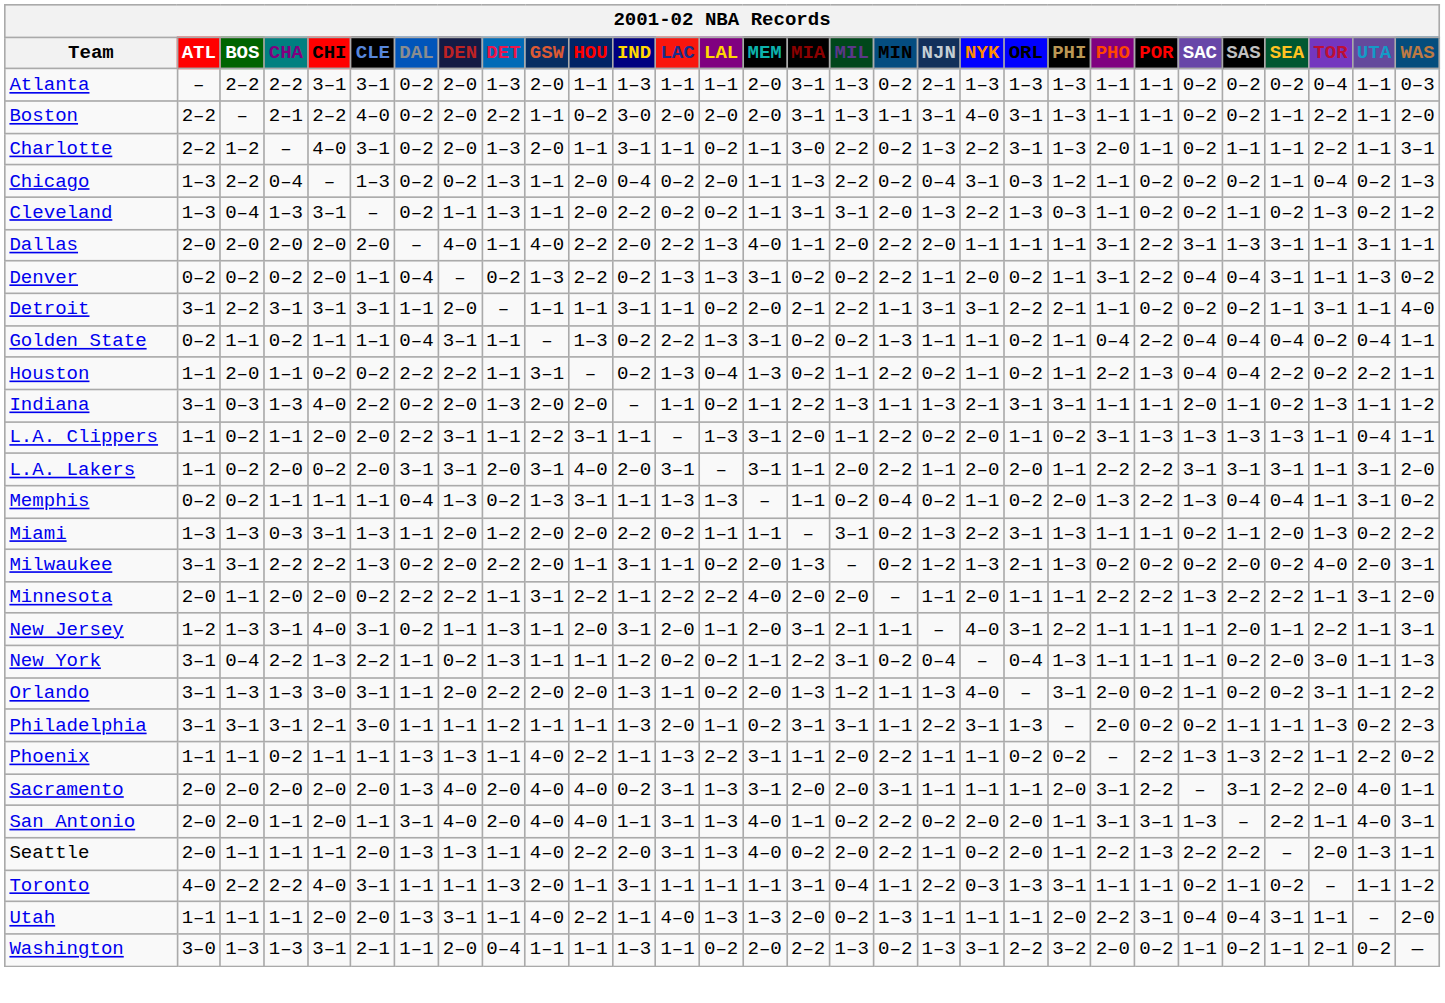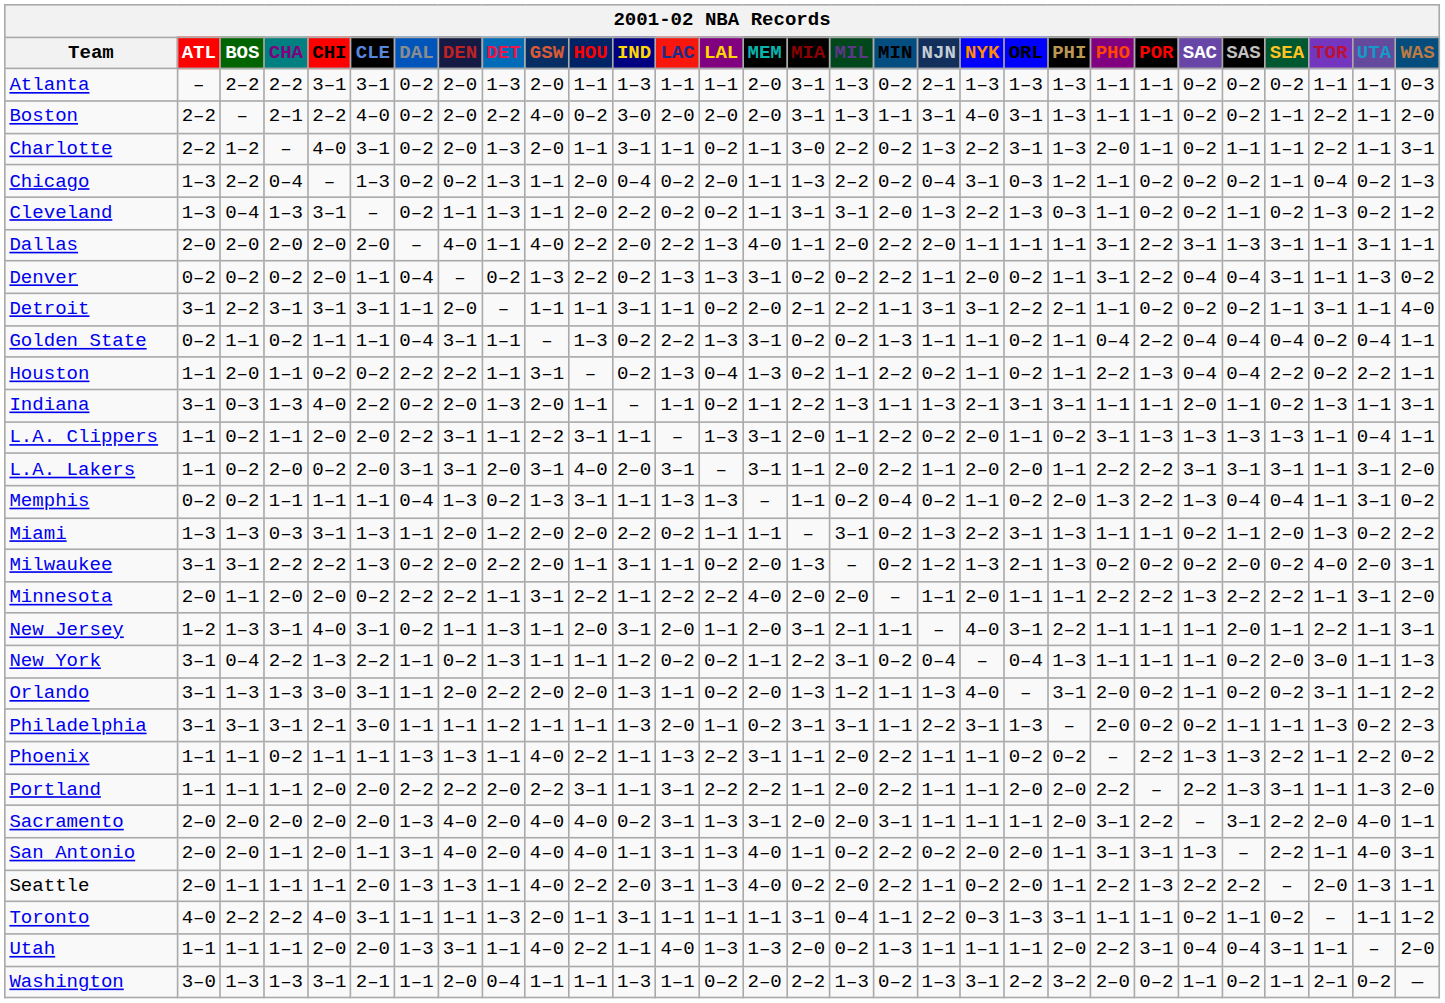Atlanta | TOR: 0–4 -> 1–1
Boston | GSW: 1–1 -> 4–0
Indiana | HOU: 2–0 -> 1–1
Indiana | WAS: 1–2 -> 3–1
+ row: Portland | 1–1 | 1–1 | 1–1 | 2–0 | 2–0 | 2–2 | 2–2 | 2–0 | 2–2 | 3–1 | 1–1 | 3–1 | 2–2 | 2–2 | 1–1 | 2–0 | 2–2 | 1–1 | 1–1 | 2–0 | 2–0 | 2–2 | – | 2–2 | 1–3 | 3–1 | 1–1 | 1–3 | 2–0
